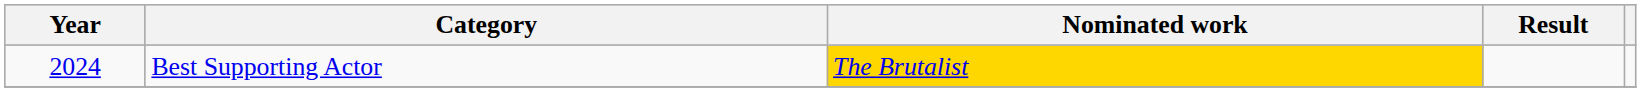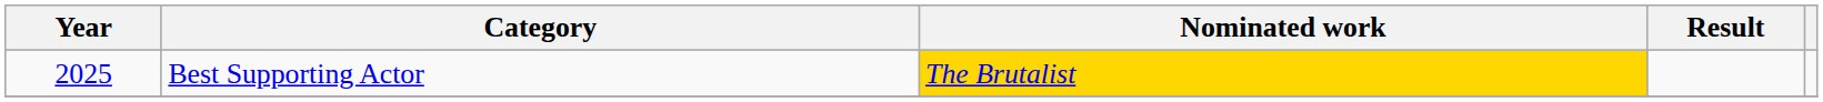Best Supporting Actor | Year: 2024 -> 2025
